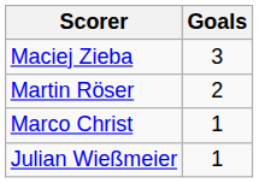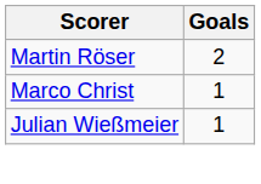- row: Maciej Zieba | 3
